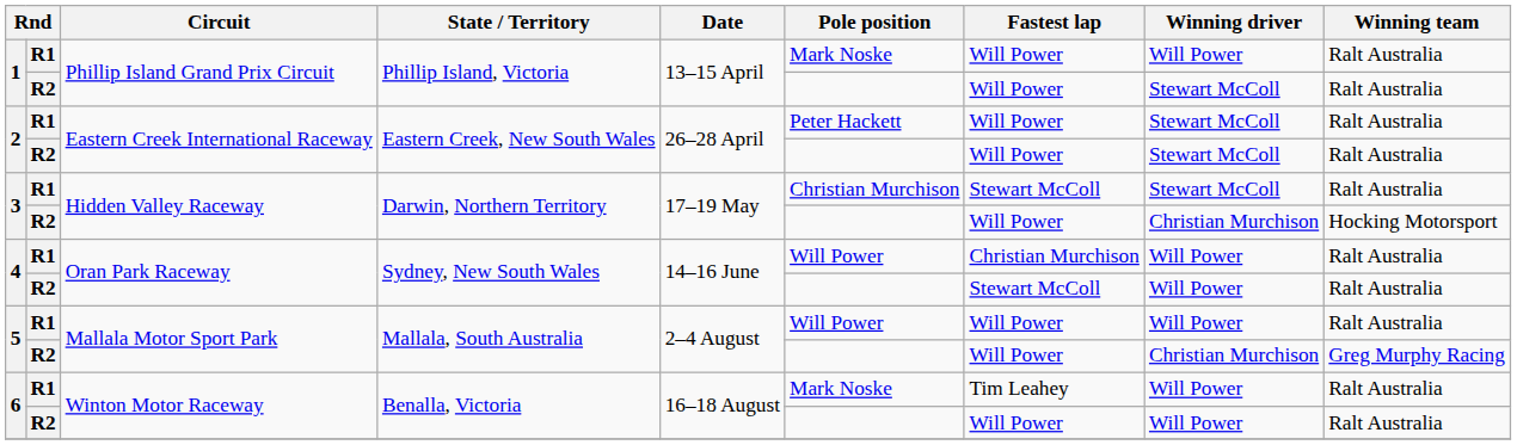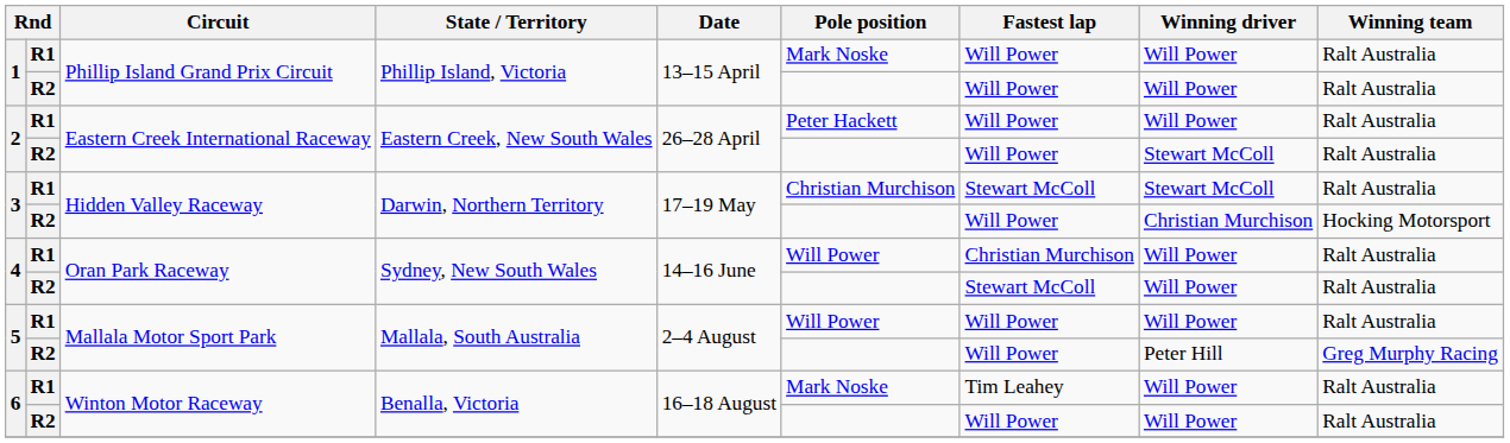1 / R2 | Winning driver: Stewart McColl -> Will Power
2 / R1 | Winning driver: Stewart McColl -> Will Power
5 / R2 | Winning driver: Christian Murchison -> Peter Hill
